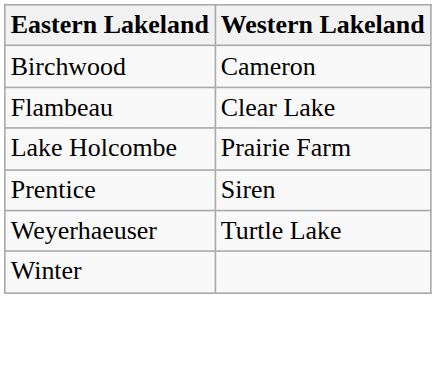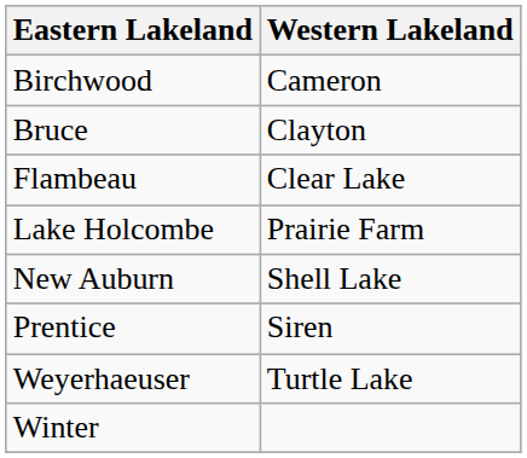+ row: Bruce | Clayton
+ row: New Auburn | Shell Lake
